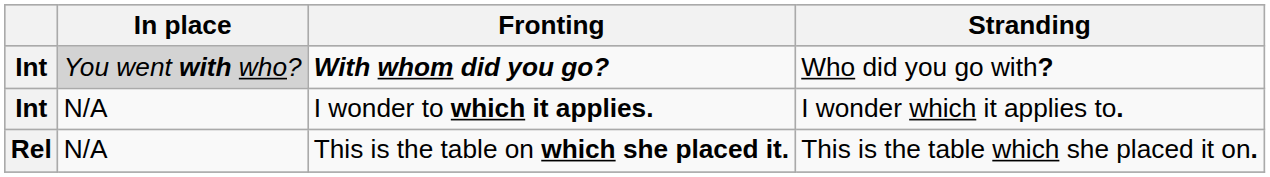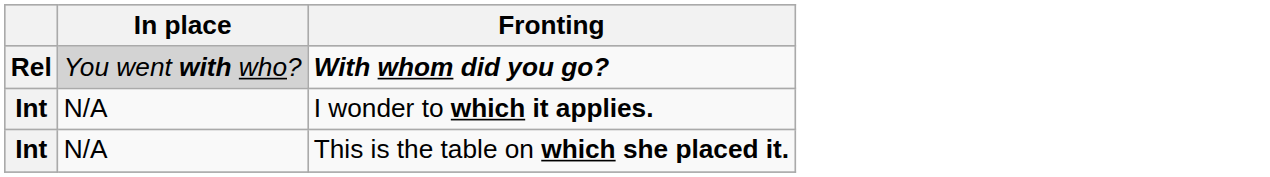- column: Stranding | Who did you go with? | I wonder which it applies to. | This is the table which she placed it on.
With whom did you go? | column 1: Int -> Rel
This is the table on which she placed it. | column 1: Rel -> Int
